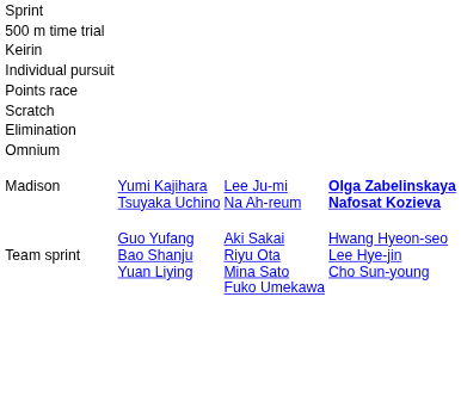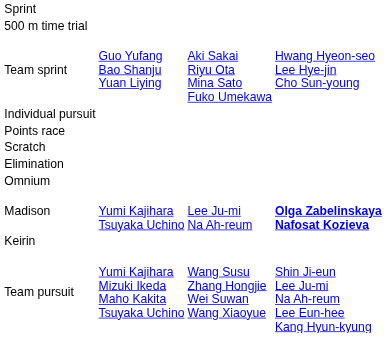rows swapped: Keirin <-> Team sprint
+ row: Team pursuit | Yumi Kajihara Mizuki Ikeda Maho Kakita Tsuyaka Uchino | Wang Susu Zhang Hongjie Wei Suwan Wang Xiaoyue | Shin Ji-eun Lee Ju-mi Na Ah-reum Lee Eun-hee Kang Hyun-kyung
